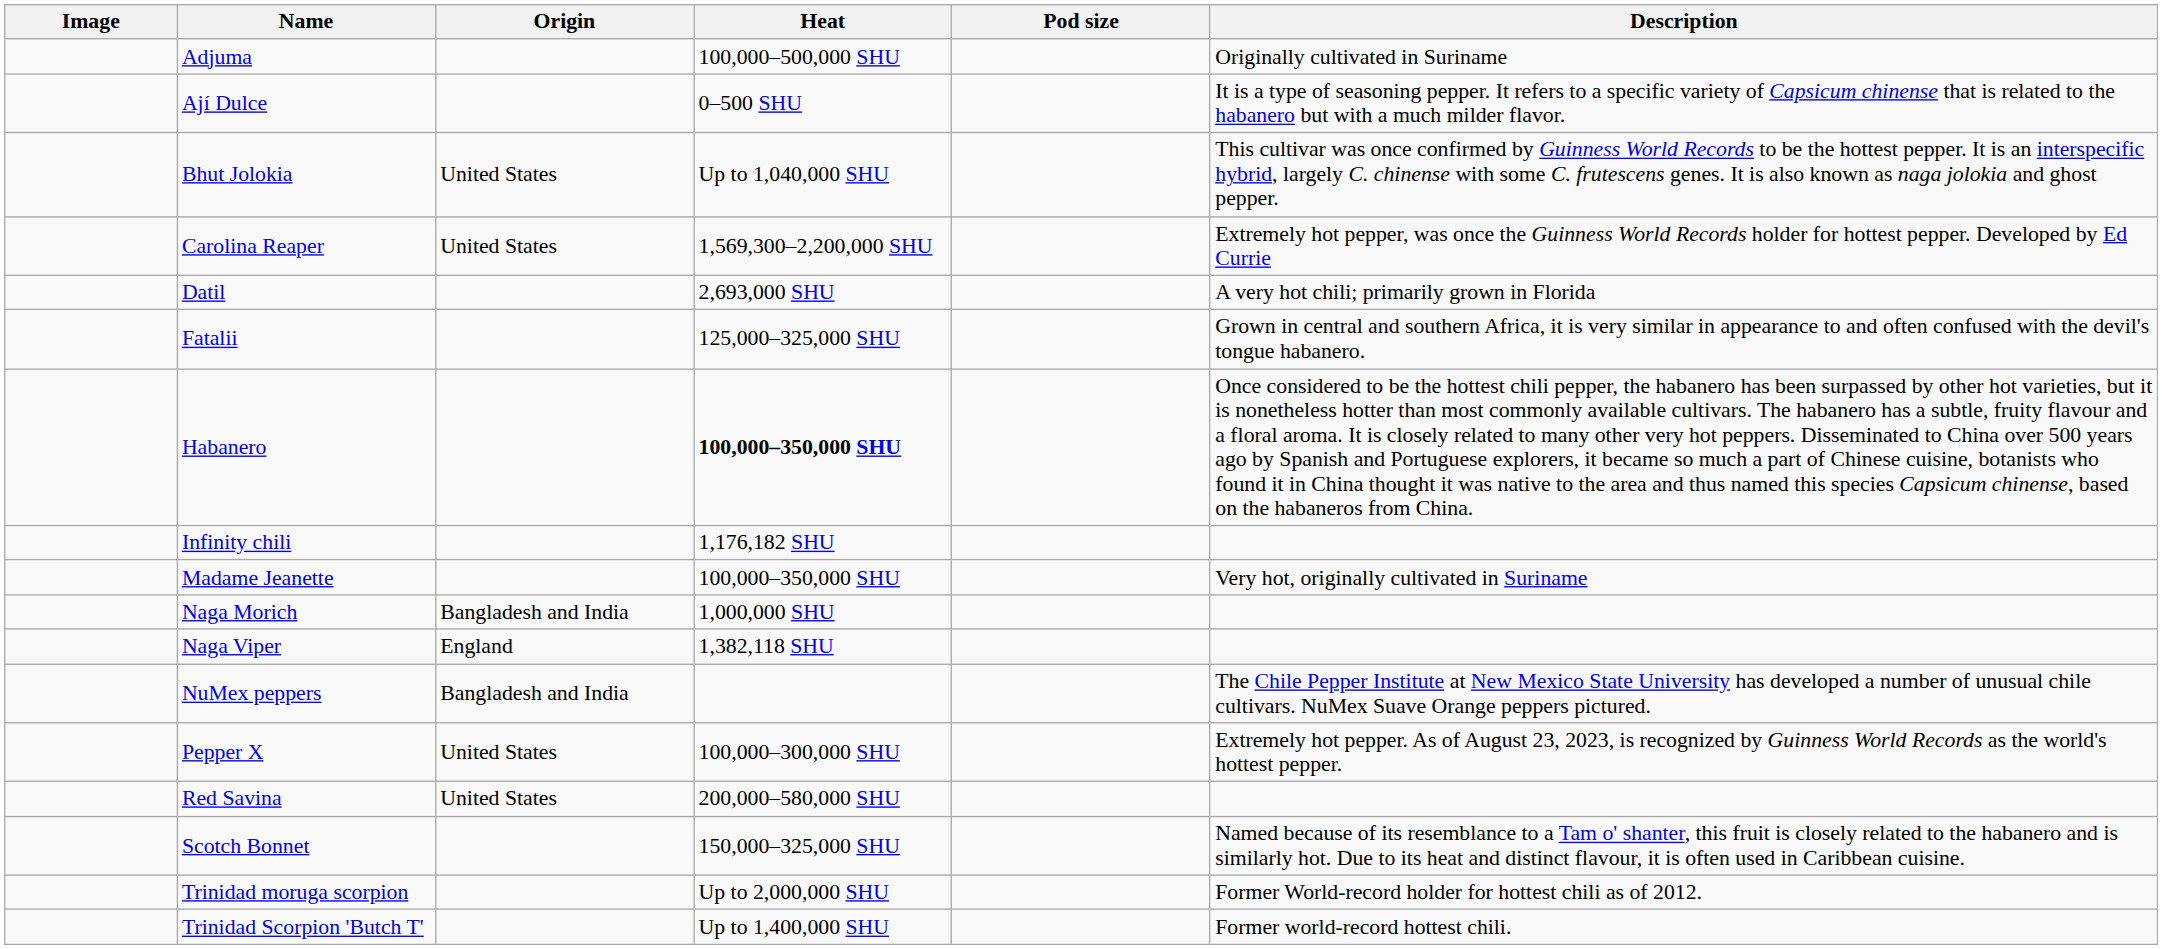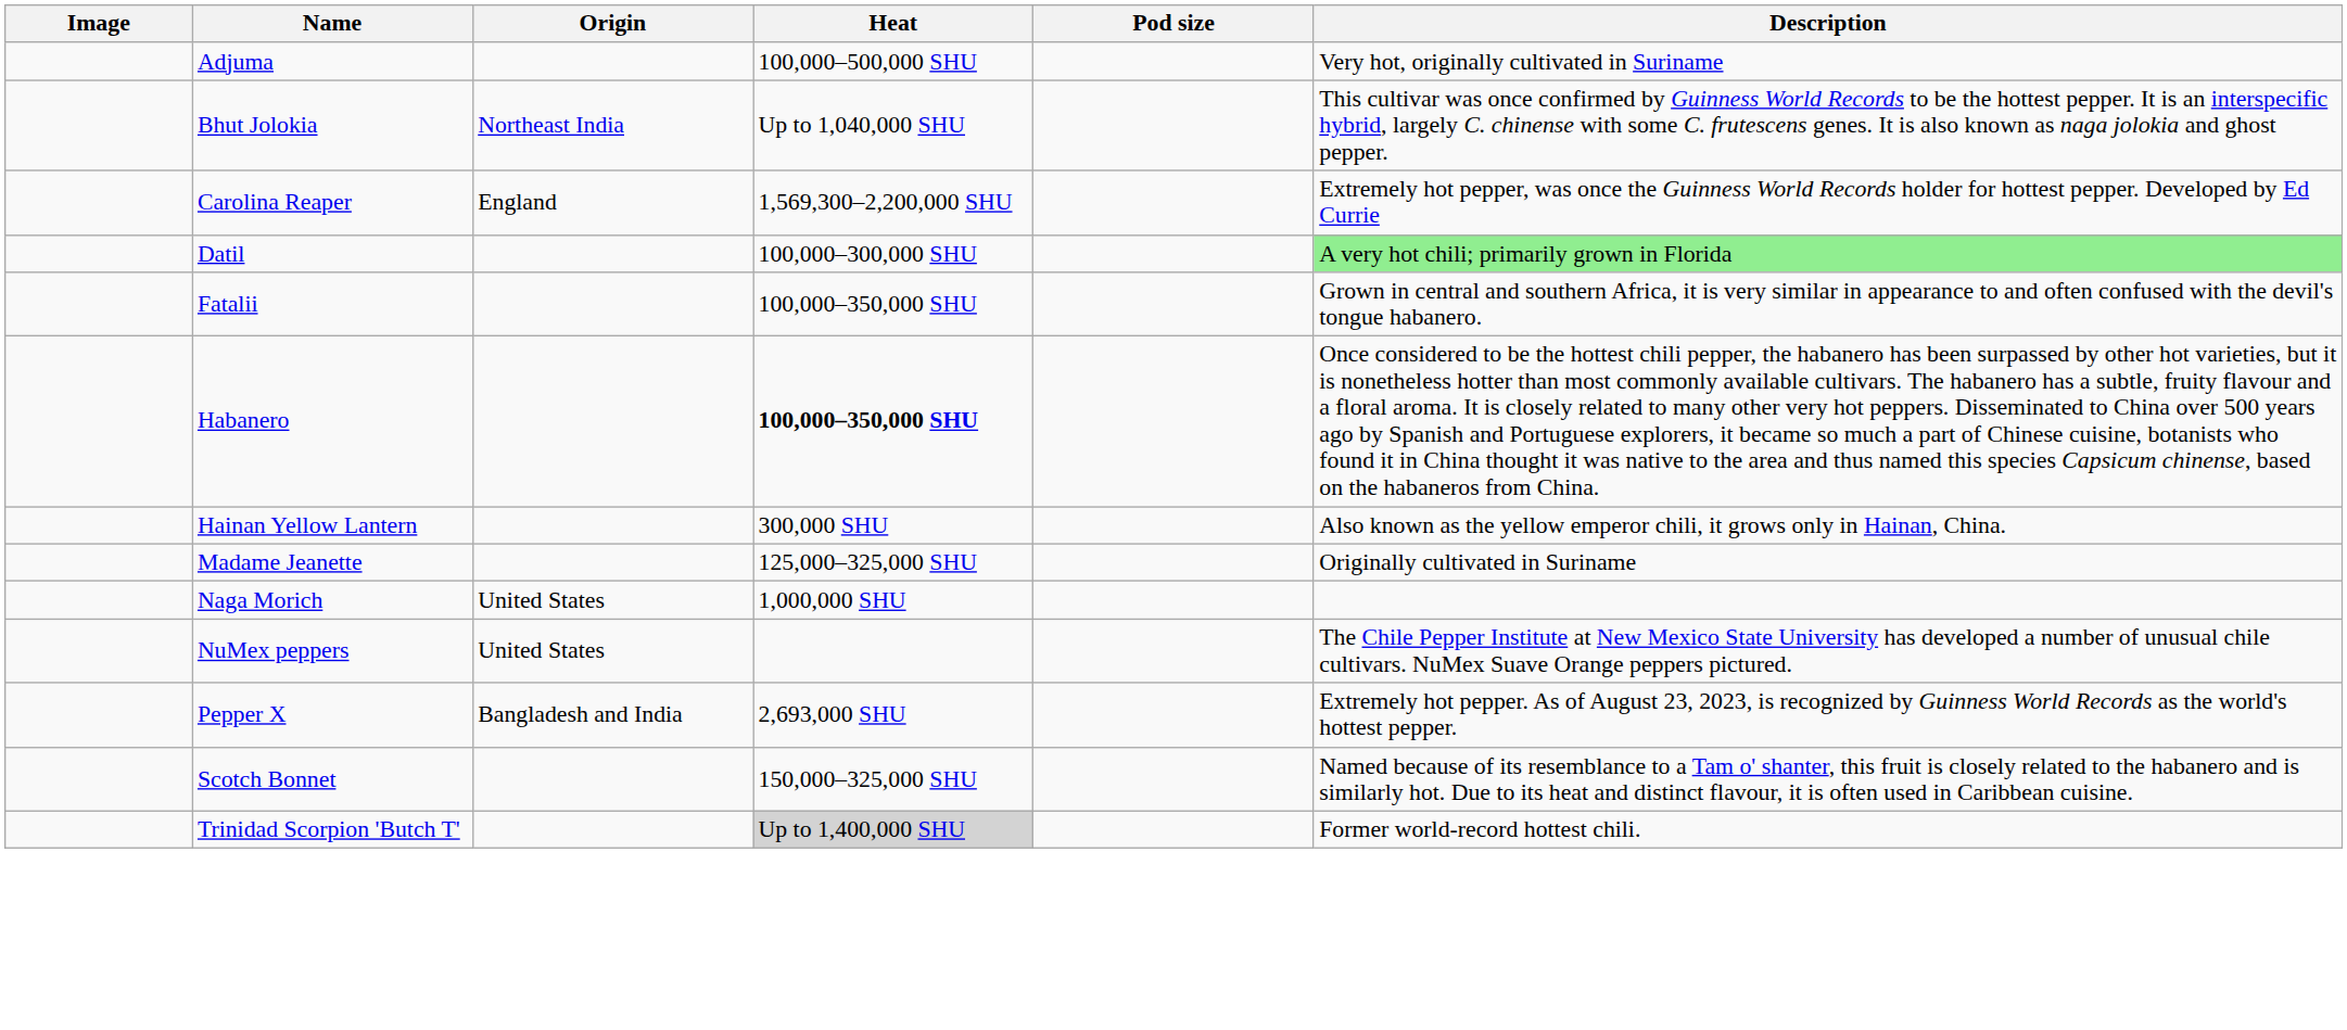Adjuma | Description: Originally cultivated in Suriname -> Very hot, originally cultivated in Suriname
- row: Ají Dulce | 0–500 SHU | It is a type of seasoning pepper. It refers to a specific variety of Capsicum chinense that is related to the habanero but with a much milder flavor.
Bhut Jolokia | Origin: United States -> Northeast India
Carolina Reaper | Origin: United States -> England
Datil | Heat: 2,693,000 SHU -> 100,000–300,000 SHU
Datil | Description: no background -> lightgreen background
Fatalii | Heat: 125,000–325,000 SHU -> 100,000–350,000 SHU
+ row: Hainan Yellow Lantern | 300,000 SHU | Also known as the yellow emperor chili, it grows only in Hainan, China.
- row: Infinity chili | 1,176,182 SHU
Madame Jeanette | Heat: 100,000–350,000 SHU -> 125,000–325,000 SHU
Madame Jeanette | Description: Very hot, originally cultivated in Suriname -> Originally cultivated in Suriname
Naga Morich | Origin: Bangladesh and India -> United States
- row: Naga Viper | England | 1,382,118 SHU
NuMex peppers | Origin: Bangladesh and India -> United States
Pepper X | Origin: United States -> Bangladesh and India
Pepper X | Heat: 100,000–300,000 SHU -> 2,693,000 SHU
- row: Red Savina | United States | 200,000–580,000 SHU
- row: Trinidad moruga scorpion | Up to 2,000,000 SHU | Former World-record holder for hottest chili as of 2012.
Trinidad Scorpion 'Butch T' | Heat: no background -> lightgrey background
